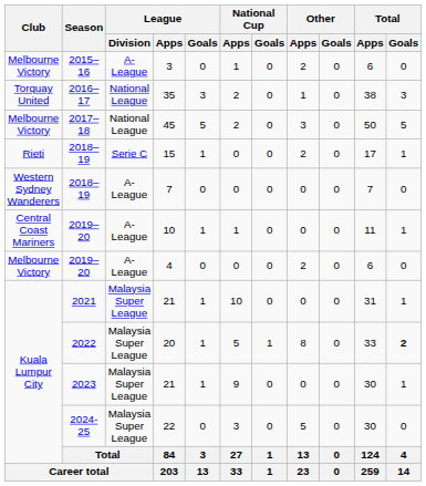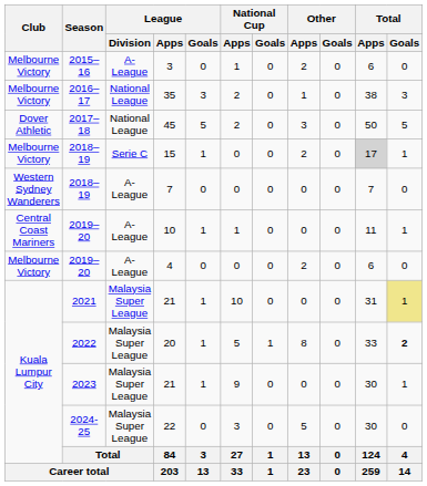35 | Club: Torquay United -> Melbourne Victory
45 | Club: Melbourne Victory -> Dover Athletic
15 | Club: Rieti -> Melbourne Victory
15 | Total / Apps: no background -> lightgrey background
2021 / 21 | Total / Goals: no background -> khaki background
